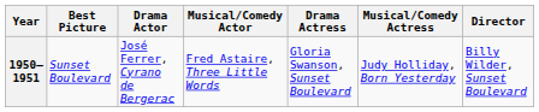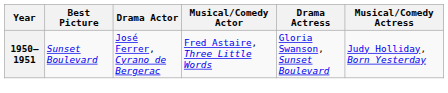- column: Director | Billy Wilder, Sunset Boulevard
